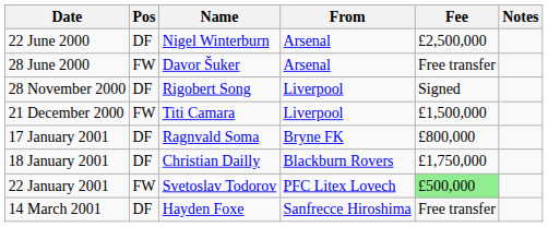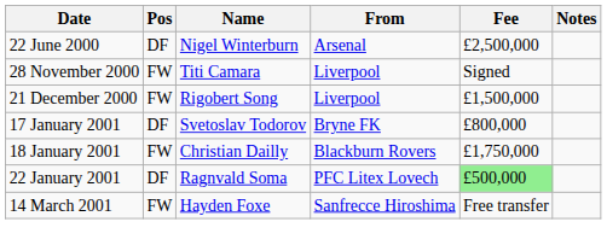- row: 28 June 2000 | FW | Davor Šuker | Arsenal | Free transfer
28 November 2000 | Pos: DF -> FW
28 November 2000 | Name: Rigobert Song -> Titi Camara
21 December 2000 | Name: Titi Camara -> Rigobert Song
17 January 2001 | Name: Ragnvald Soma -> Svetoslav Todorov
18 January 2001 | Pos: DF -> FW
22 January 2001 | Pos: FW -> DF
22 January 2001 | Name: Svetoslav Todorov -> Ragnvald Soma
14 March 2001 | Pos: DF -> FW
